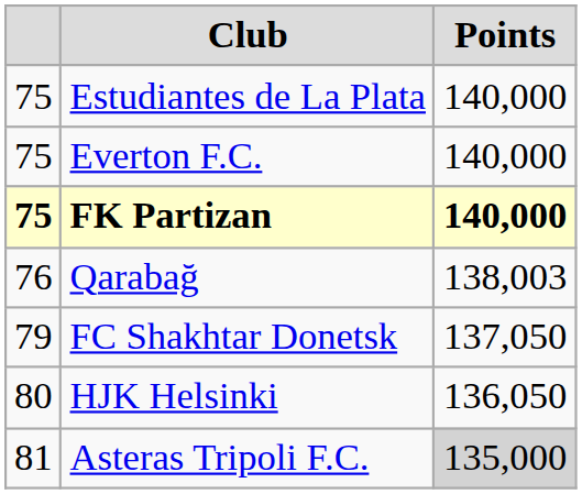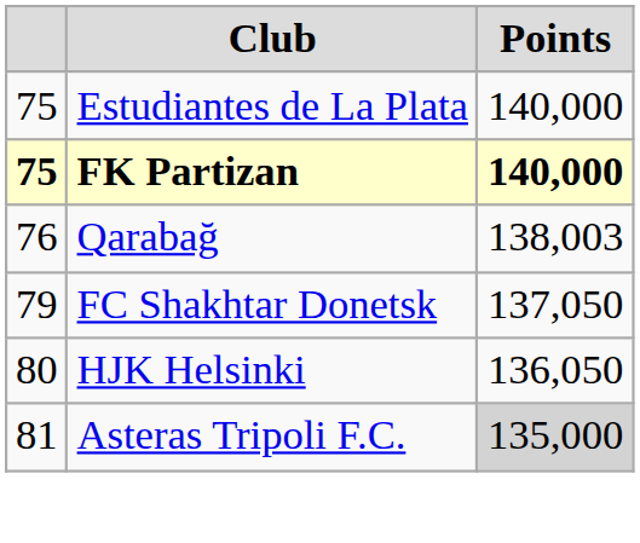- row: 75 | Everton F.C. | 140,000
